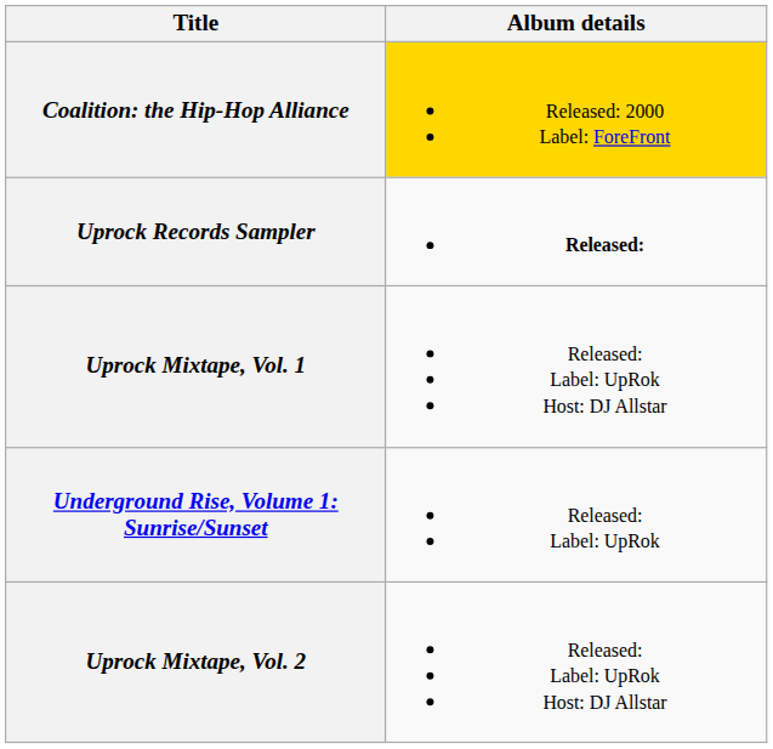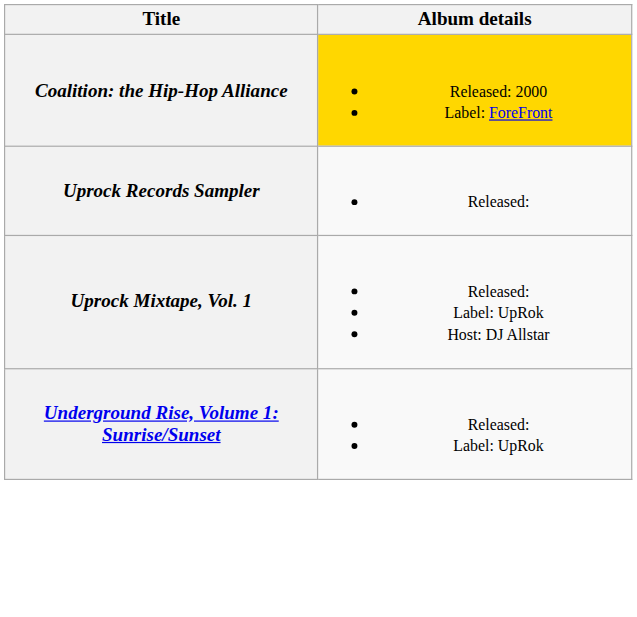Uprock Records Sampler | Album details: bold -> normal
- row: Uprock Mixtape, Vol. 2 | Released: Label: UpRok Host: DJ Allstar
